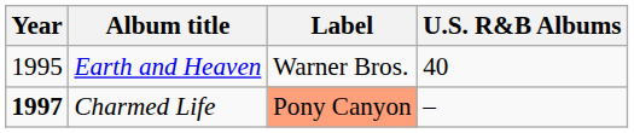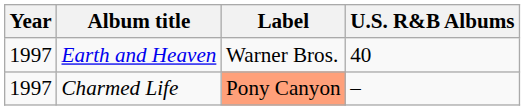Earth and Heaven | Year: 1995 -> 1997
Charmed Life | Year: bold -> normal
